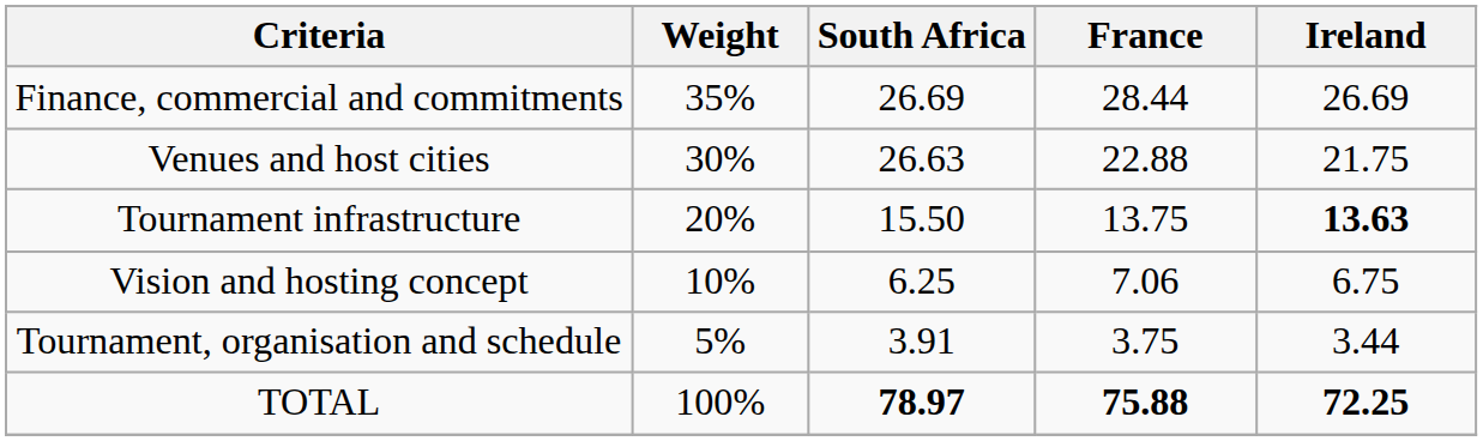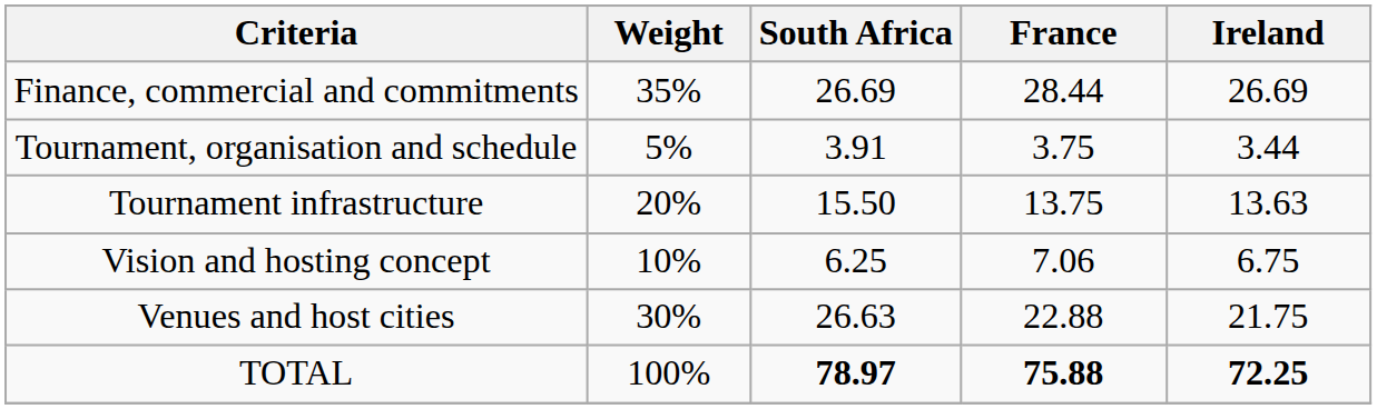rows swapped: Venues and host cities <-> Tournament, organisation and schedule
Tournament infrastructure | Ireland: bold -> normal
